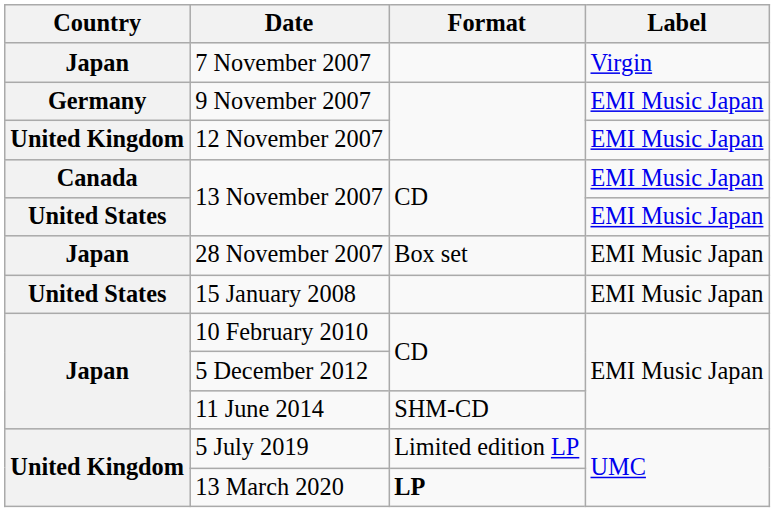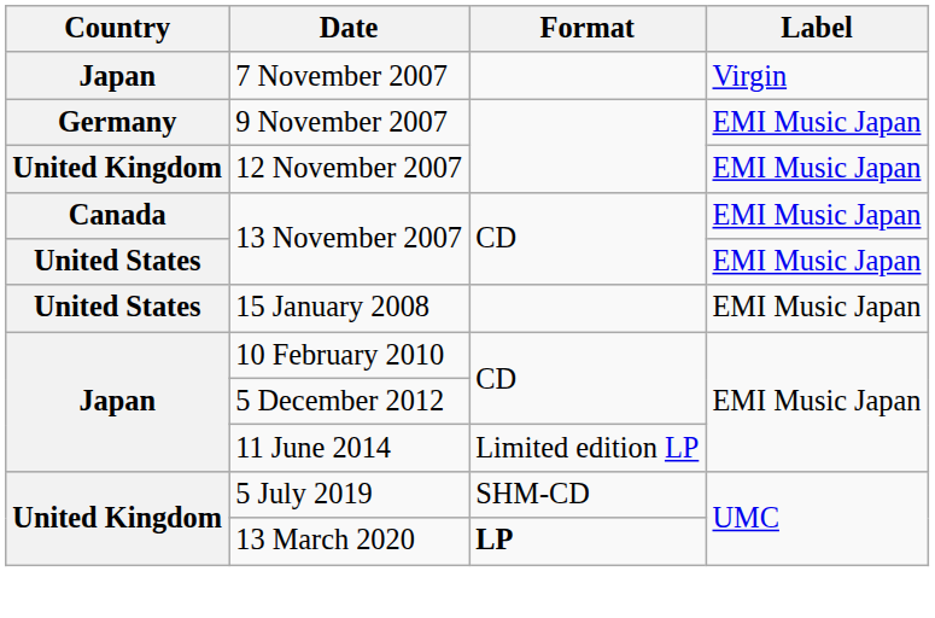- row: Japan | 28 November 2007 | Box set | EMI Music Japan
11 June 2014 | Format: SHM-CD -> Limited edition LP
5 July 2019 | Format: Limited edition LP -> SHM-CD
